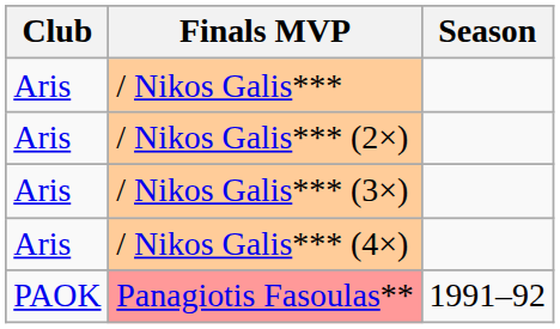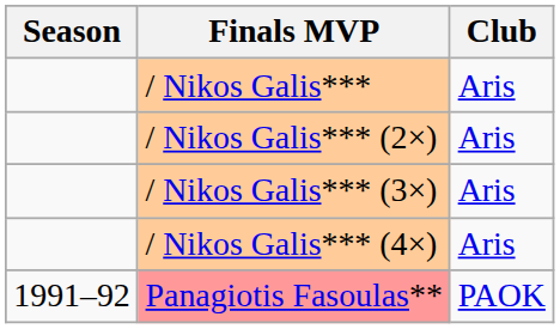columns swapped: Season <-> Club
